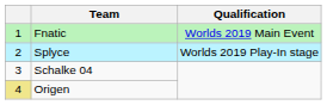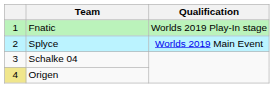Fnatic | Qualification: Worlds 2019 Main Event -> Worlds 2019 Play-In stage
Splyce | Qualification: Worlds 2019 Play-In stage -> Worlds 2019 Main Event
